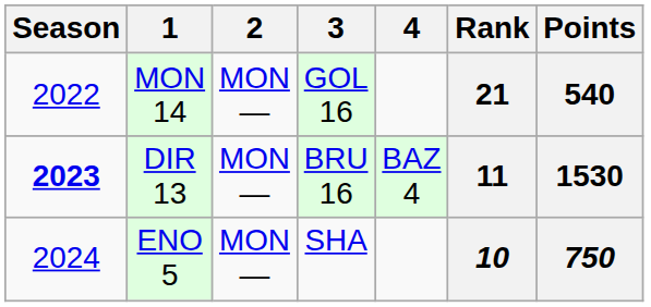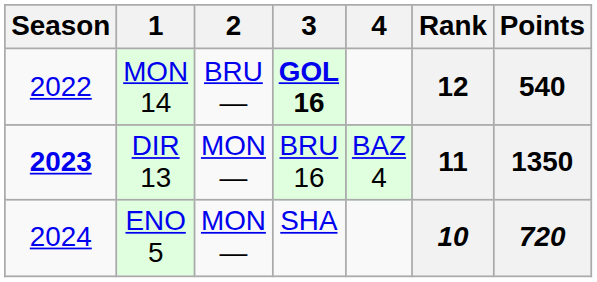MON 14 | 2: MON — -> BRU —
MON 14 | 3: normal -> bold
MON 14 | Rank: 21 -> 12
DIR 13 | Points: 1530 -> 1350
ENO 5 | Points: 750 -> 720
